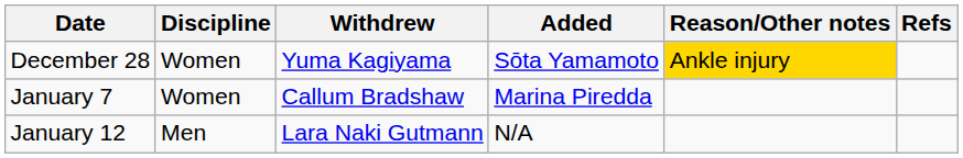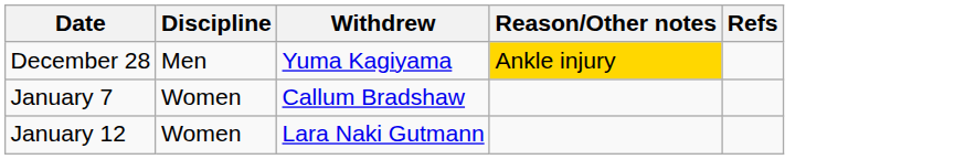- column: Added | Sōta Yamamoto | Marina Piredda | N/A
December 28 | Discipline: Women -> Men
January 12 | Discipline: Men -> Women
